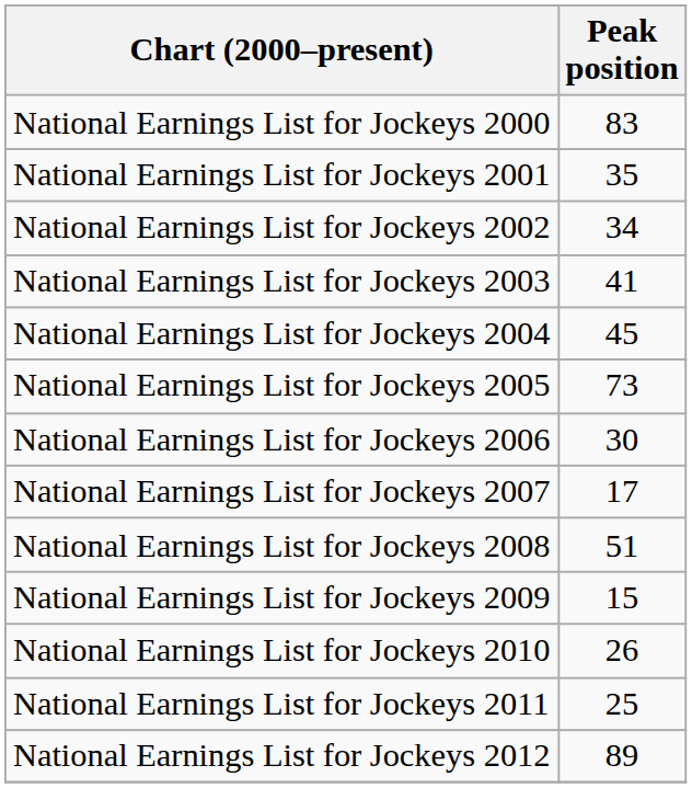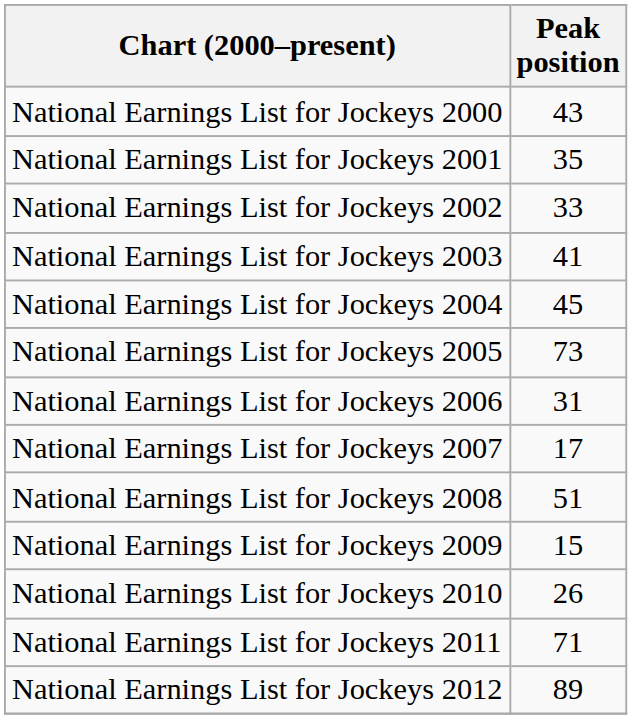National Earnings List for Jockeys 2000 | Peak position: 83 -> 43
National Earnings List for Jockeys 2002 | Peak position: 34 -> 33
National Earnings List for Jockeys 2006 | Peak position: 30 -> 31
National Earnings List for Jockeys 2011 | Peak position: 25 -> 71
